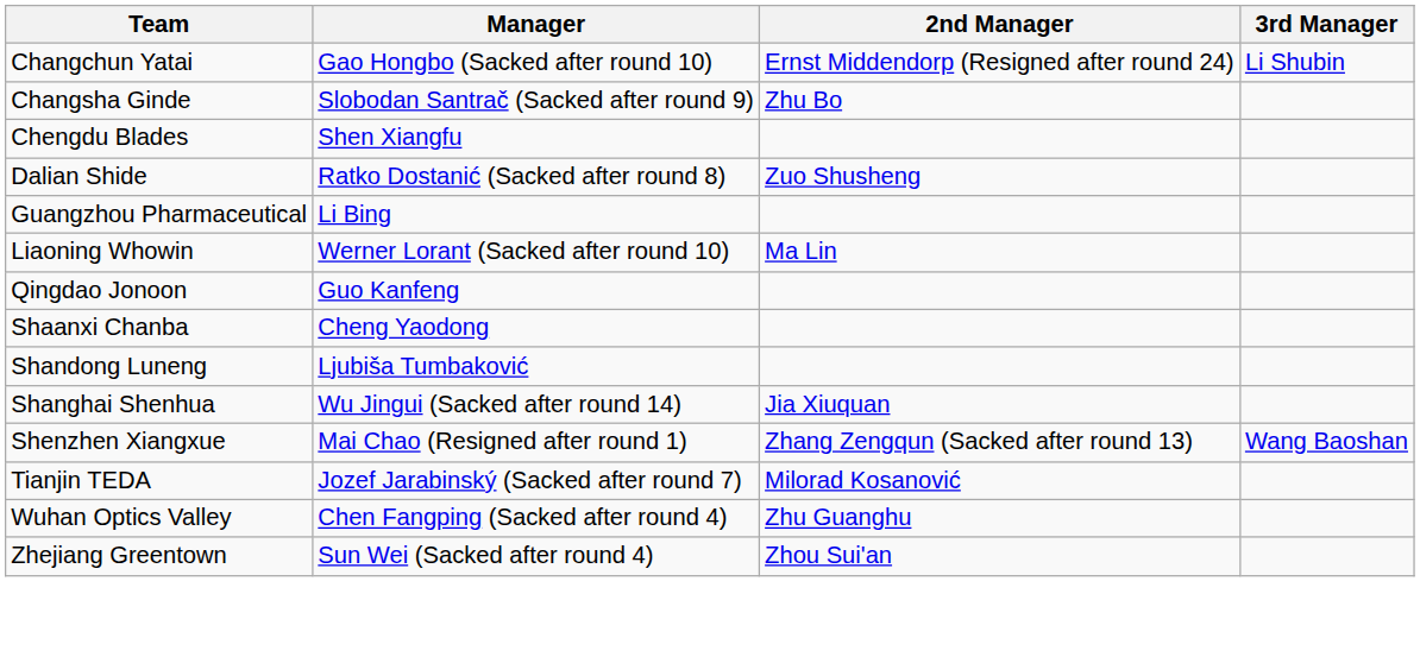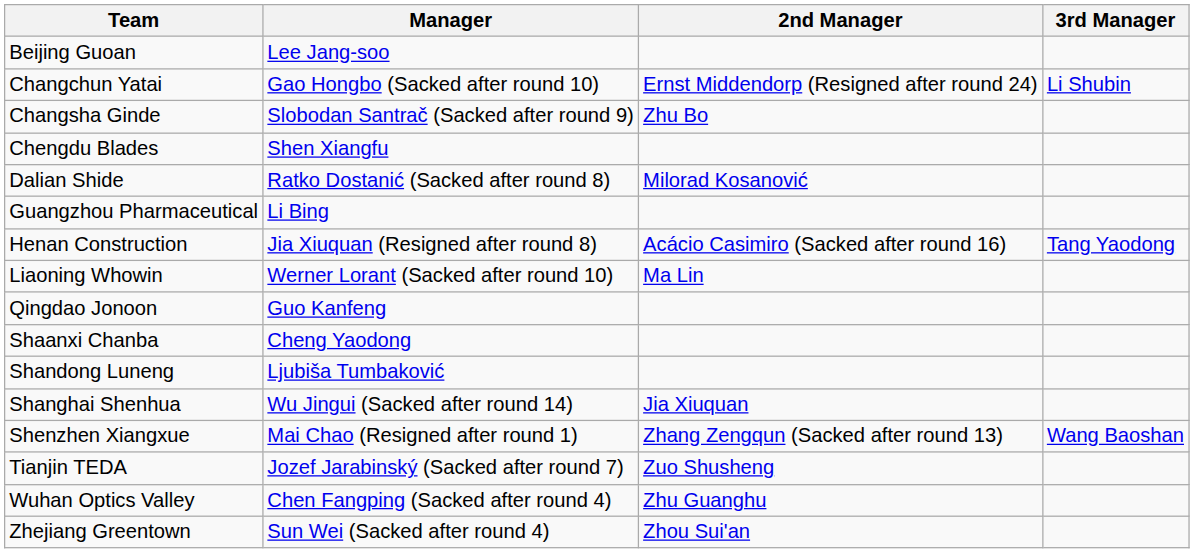+ row: Beijing Guoan | Lee Jang-soo
Dalian Shide | 2nd Manager: Zuo Shusheng -> Milorad Kosanović
+ row: Henan Construction | Jia Xiuquan (Resigned after round 8) | Acácio Casimiro (Sacked after round 16) | Tang Yaodong
Tianjin TEDA | 2nd Manager: Milorad Kosanović -> Zuo Shusheng
